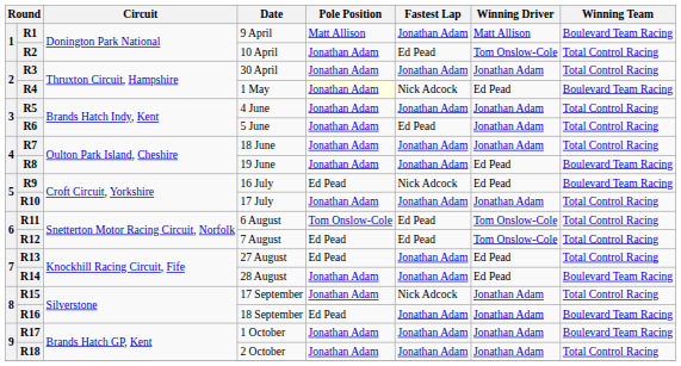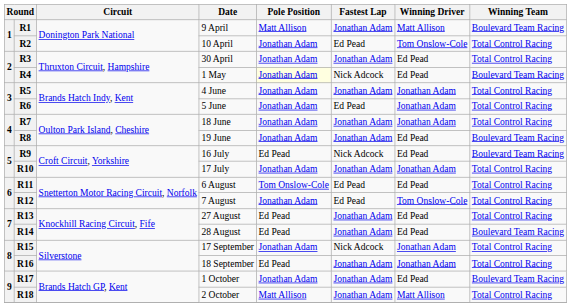R3 | Winning Driver: Jonathan Adam -> Ed Pead
R11 | Winning Driver: Tom Onslow-Cole -> Ed Pead
R12 | Pole Position: Ed Pead -> Jonathan Adam
R14 | Pole Position: Jonathan Adam -> Ed Pead
R16 | Winning Team: Boulevard Team Racing -> Total Control Racing
R17 | Winning Driver: Jonathan Adam -> Ed Pead
R18 | Pole Position: Jonathan Adam -> Matt Allison
R18 | Winning Driver: Jonathan Adam -> Matt Allison
